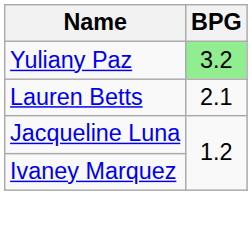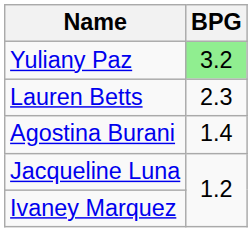Lauren Betts | BPG: 2.1 -> 2.3
+ row: Agostina Burani | 1.4
